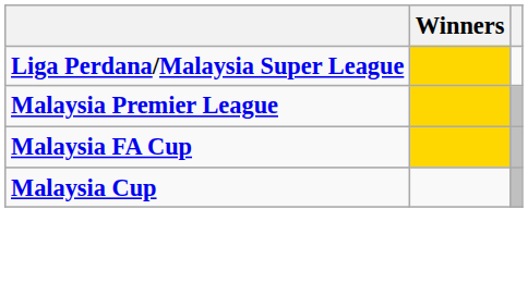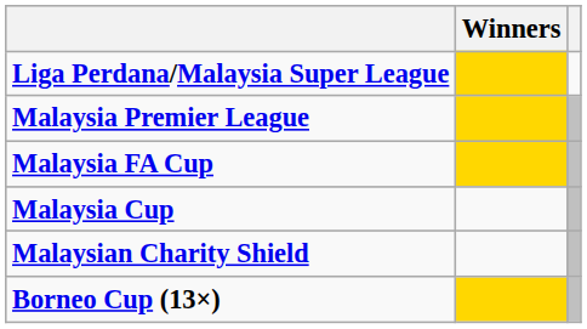+ row: Malaysian Charity Shield
+ row: Borneo Cup (13×)
